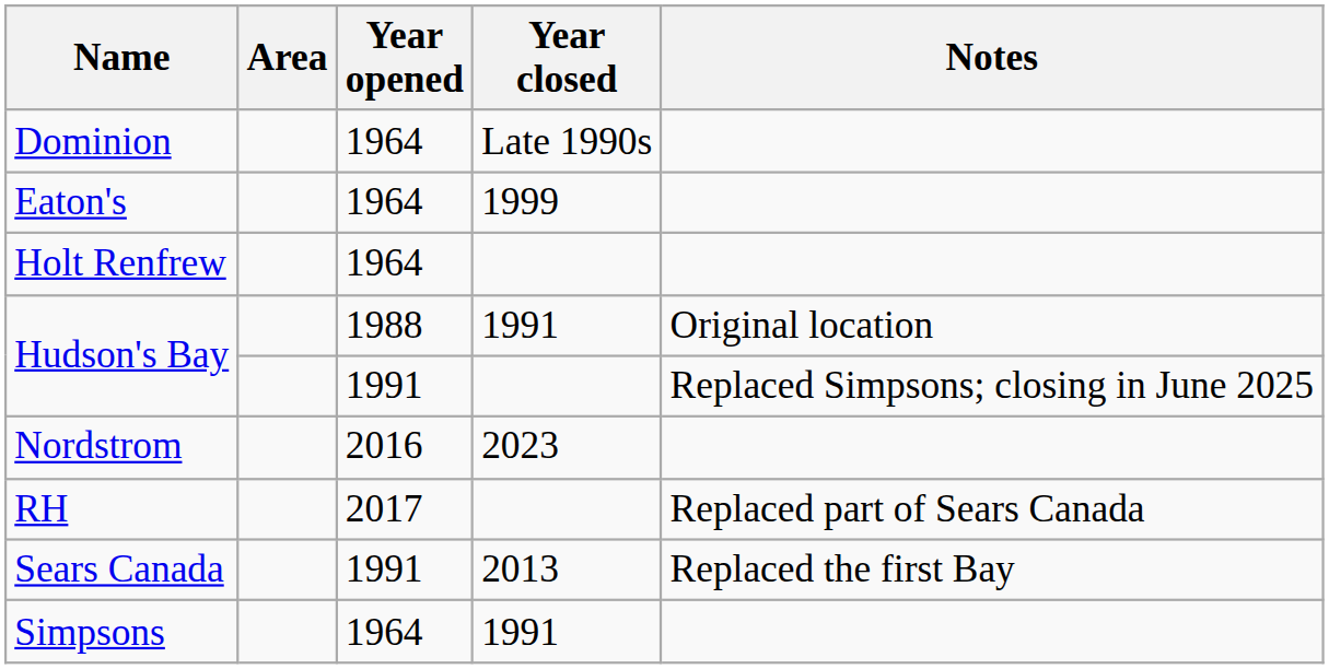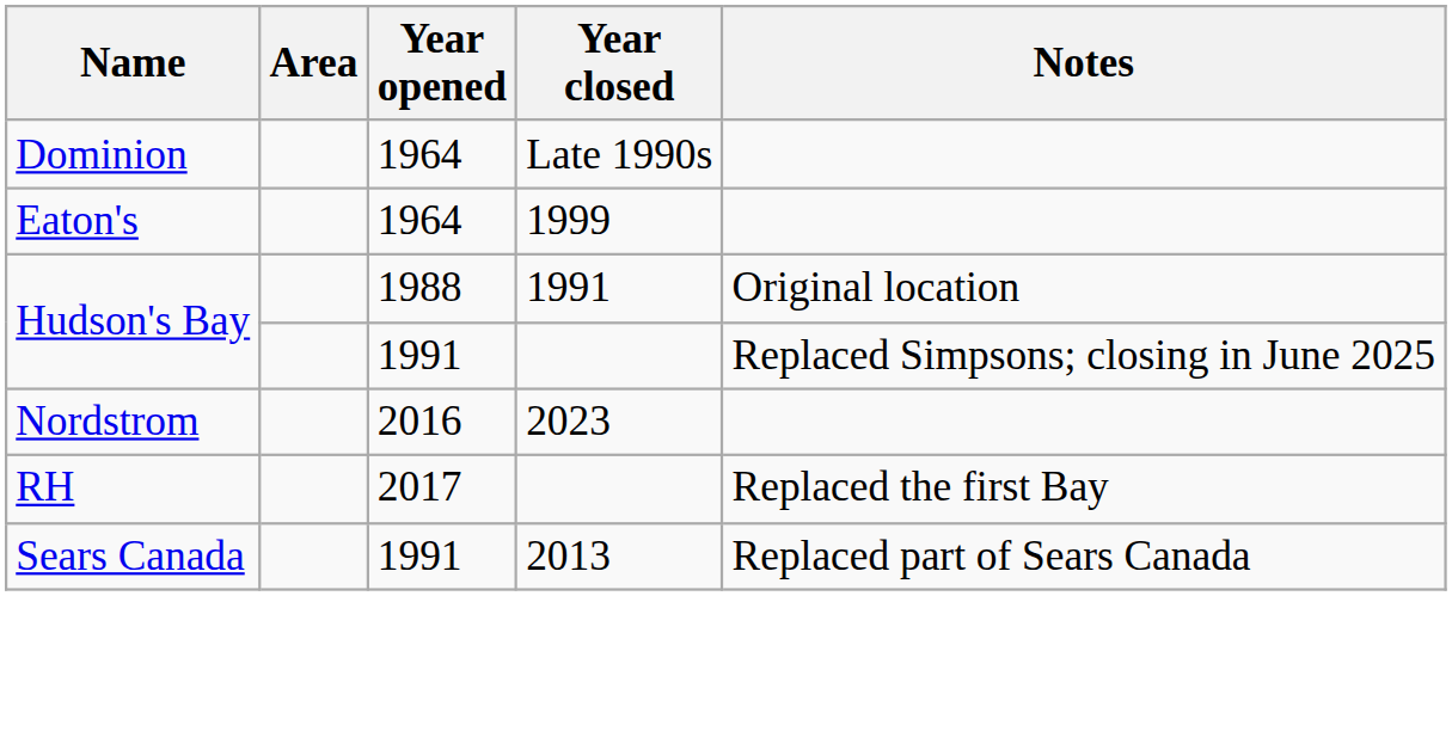- row: Holt Renfrew | 1964
RH | Notes: Replaced part of Sears Canada -> Replaced the first Bay
Sears Canada | Notes: Replaced the first Bay -> Replaced part of Sears Canada
- row: Simpsons | 1964 | 1991
